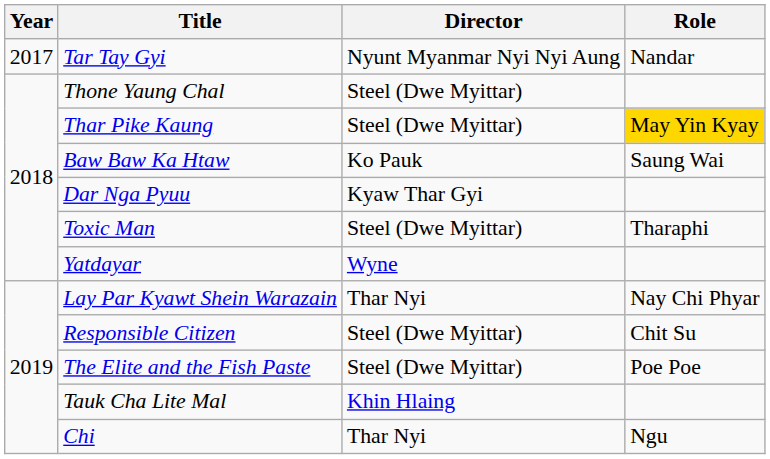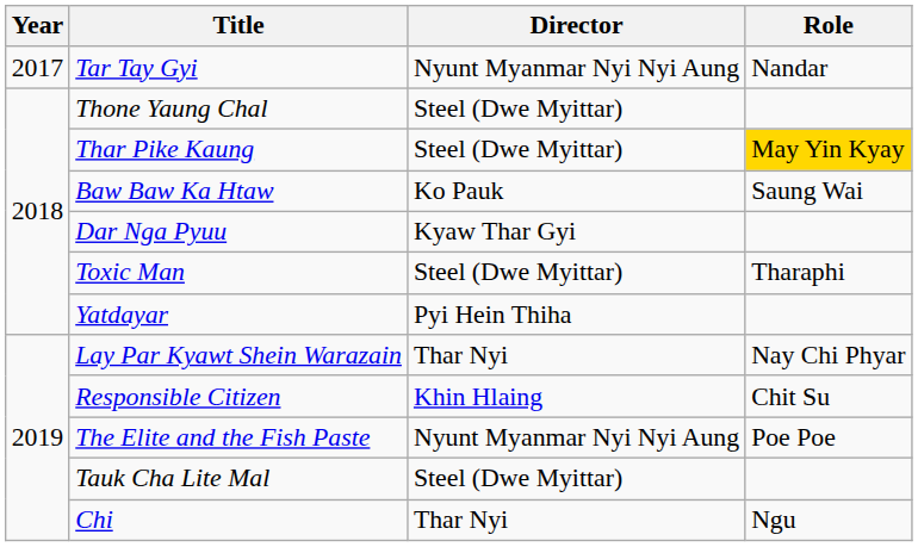Yatdayar | Director: Wyne -> Pyi Hein Thiha
Responsible Citizen | Director: Steel (Dwe Myittar) -> Khin Hlaing
The Elite and the Fish Paste | Director: Steel (Dwe Myittar) -> Nyunt Myanmar Nyi Nyi Aung
Tauk Cha Lite Mal | Director: Khin Hlaing -> Steel (Dwe Myittar)
